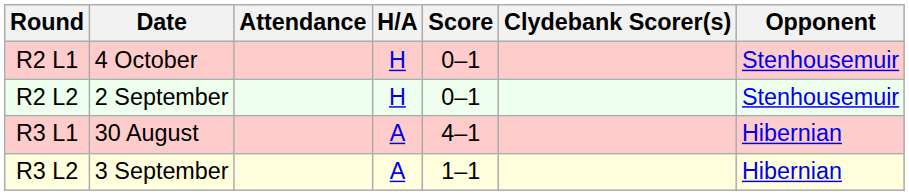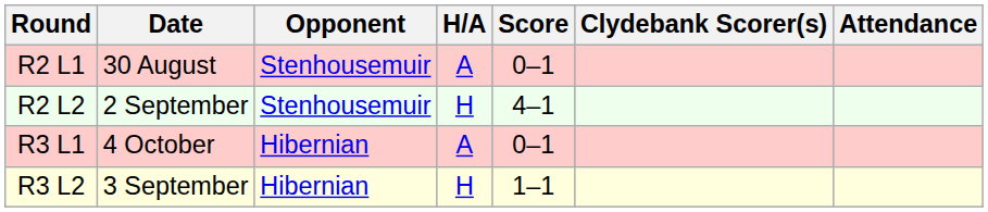columns swapped: Opponent <-> Attendance
R2 L1 | Date: 4 October -> 30 August
R2 L1 | H/A: H -> A
R2 L2 | Score: 0–1 -> 4–1
R3 L1 | Date: 30 August -> 4 October
R3 L1 | Score: 4–1 -> 0–1
R3 L2 | H/A: A -> H
